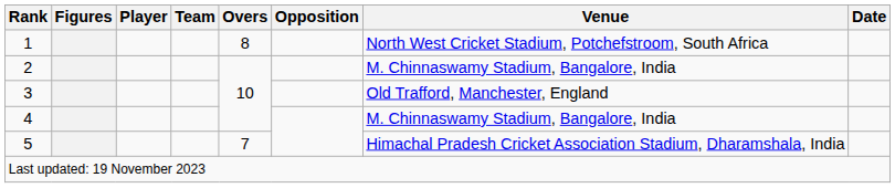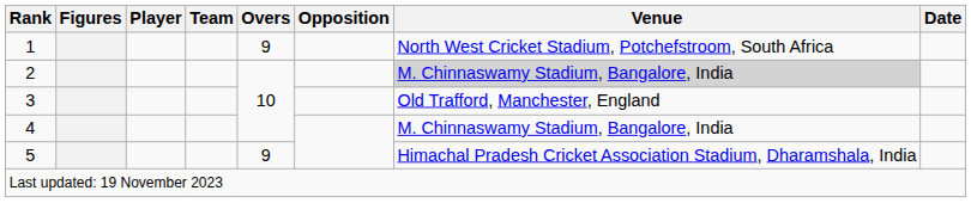1 | Overs: 8 -> 9
2 | Venue: no background -> lightgrey background
5 | Overs: 7 -> 9
